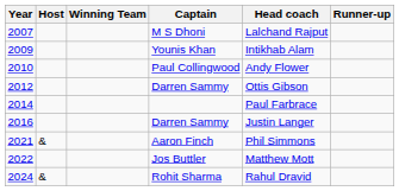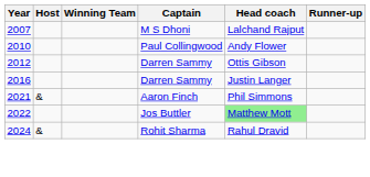- row: 2009 | Younis Khan | Intikhab Alam
- row: 2014 | Paul Farbrace
2022 | Head coach: no background -> lightgreen background
